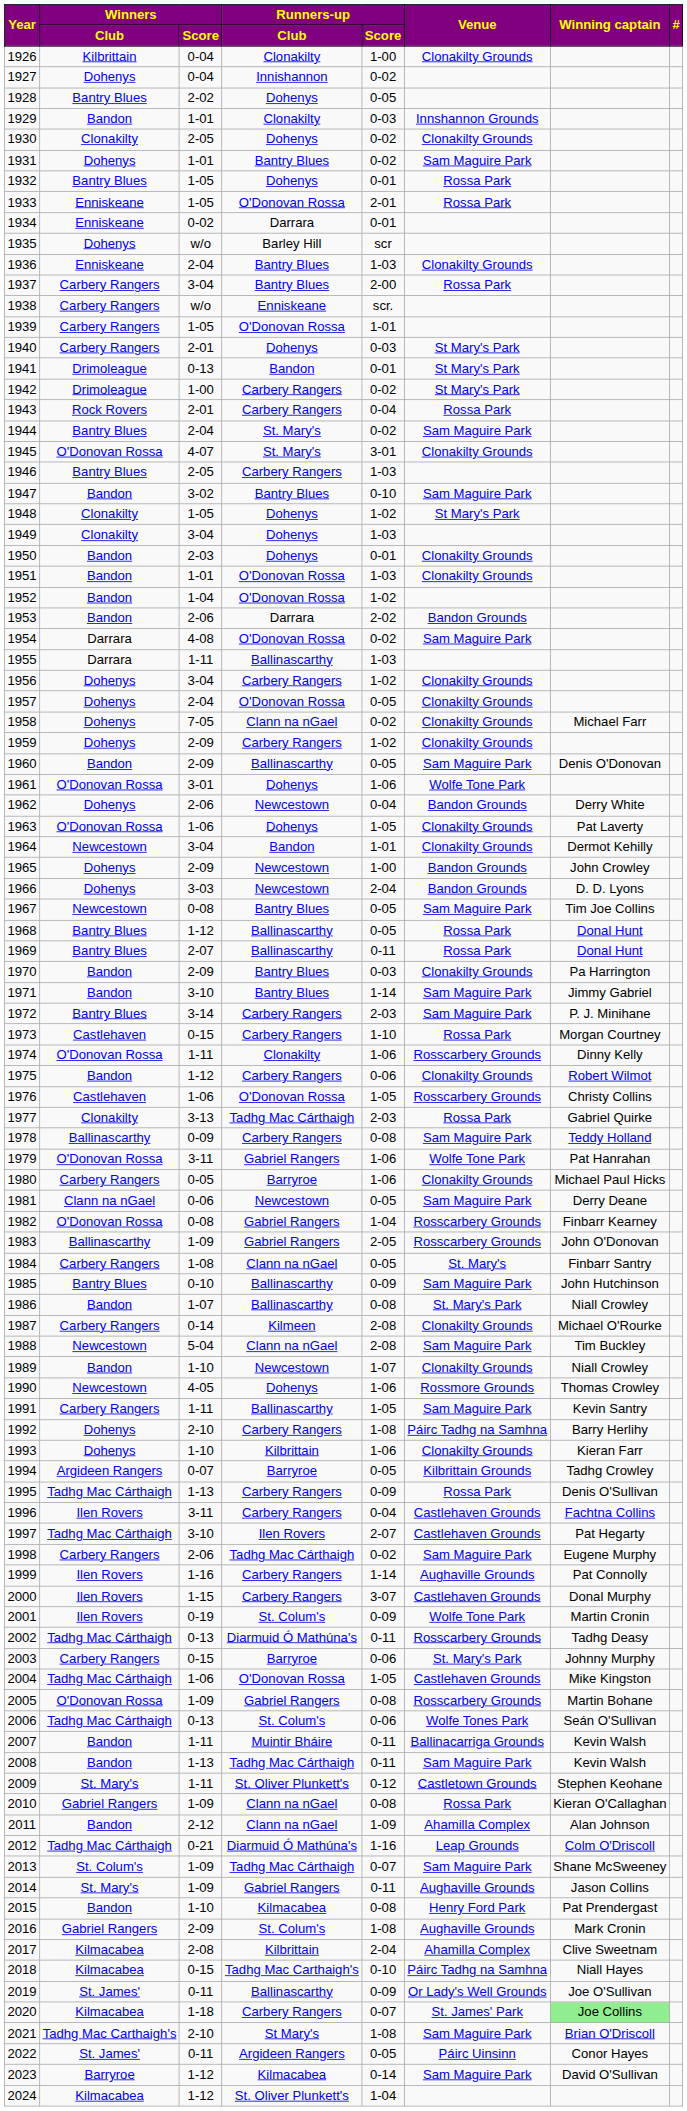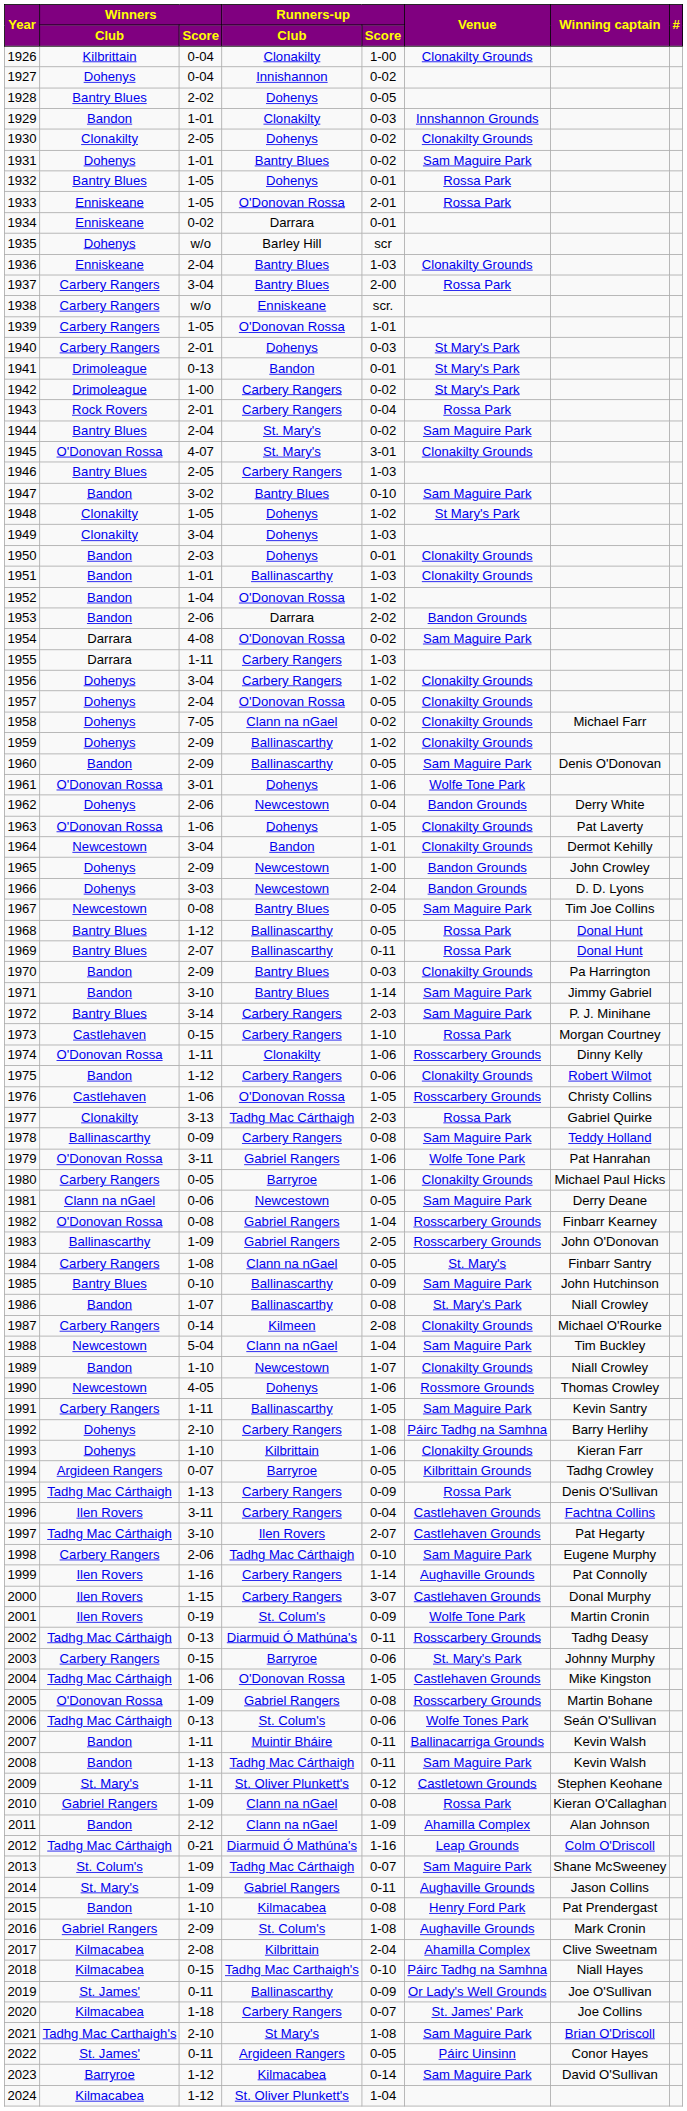1951 | Runners-up / Club: O'Donovan Rossa -> Ballinascarthy
1955 | Runners-up / Club: Ballinascarthy -> Carbery Rangers
1959 | Runners-up / Club: Carbery Rangers -> Ballinascarthy
1988 | Runners-up / Score: 2-08 -> 1-04
1998 | Runners-up / Score: 0-02 -> 0-10
2020 | Winning captain: lightgreen background -> no background
